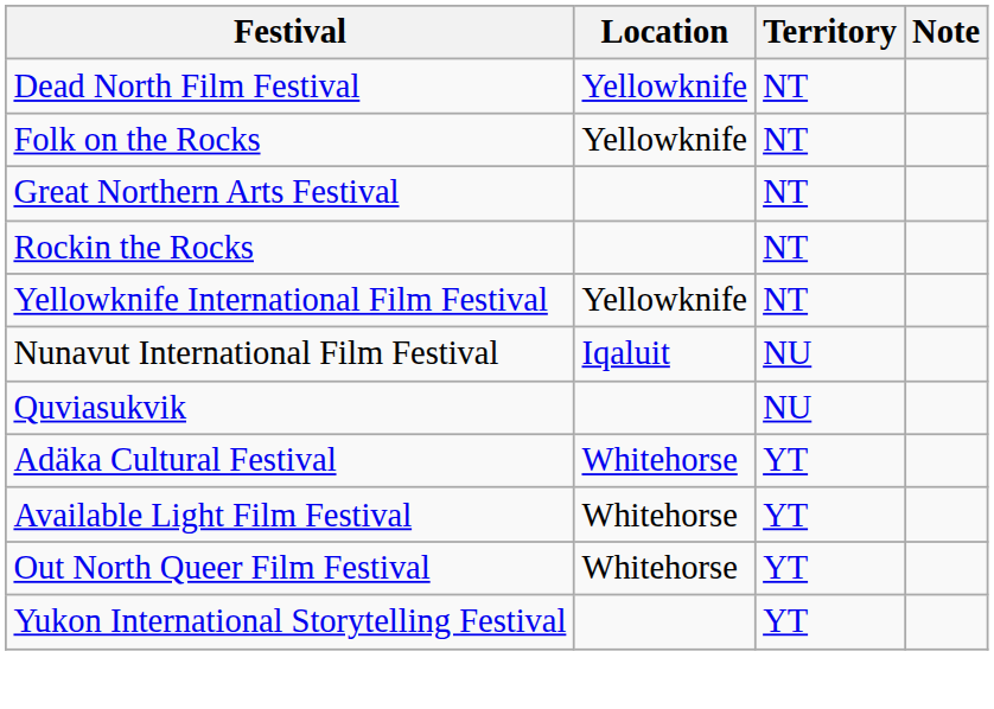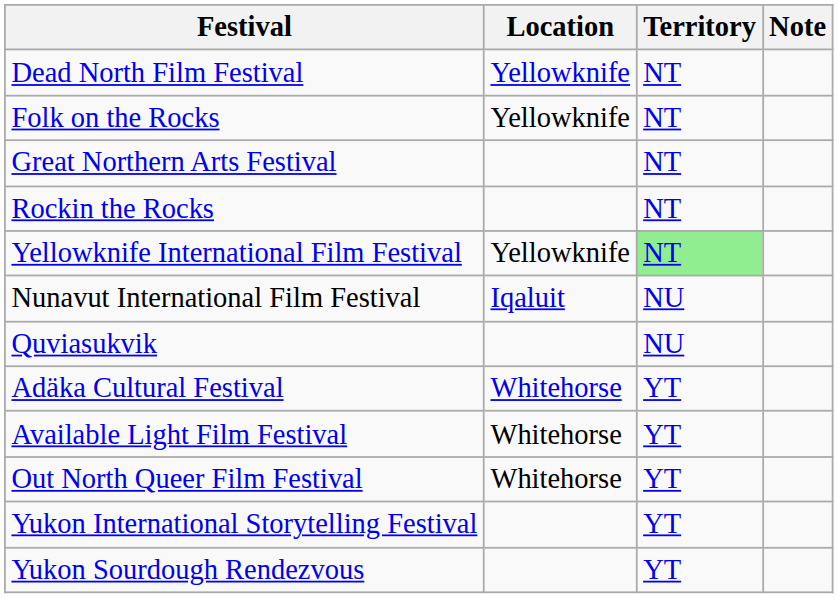Yellowknife International Film Festival | Territory: no background -> lightgreen background
+ row: Yukon Sourdough Rendezvous | YT
